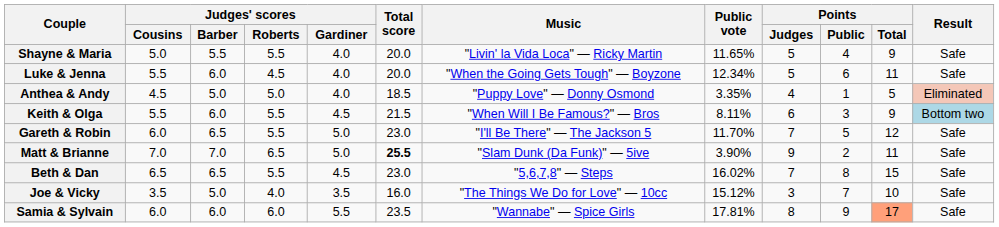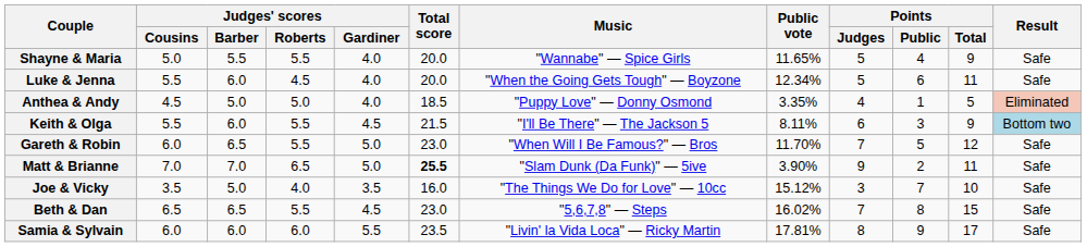Shayne & Maria | Music: "Livin' la Vida Loca" — Ricky Martin -> "Wannabe" — Spice Girls
Keith & Olga | Music: "When Will I Be Famous?" — Bros -> "I'll Be There" — The Jackson 5
Gareth & Robin | Music: "I'll Be There" — The Jackson 5 -> "When Will I Be Famous?" — Bros
rows swapped: Beth & Dan <-> Joe & Vicky
Samia & Sylvain | Music: "Wannabe" — Spice Girls -> "Livin' la Vida Loca" — Ricky Martin
Samia & Sylvain | Points / Total: lightsalmon background -> no background
